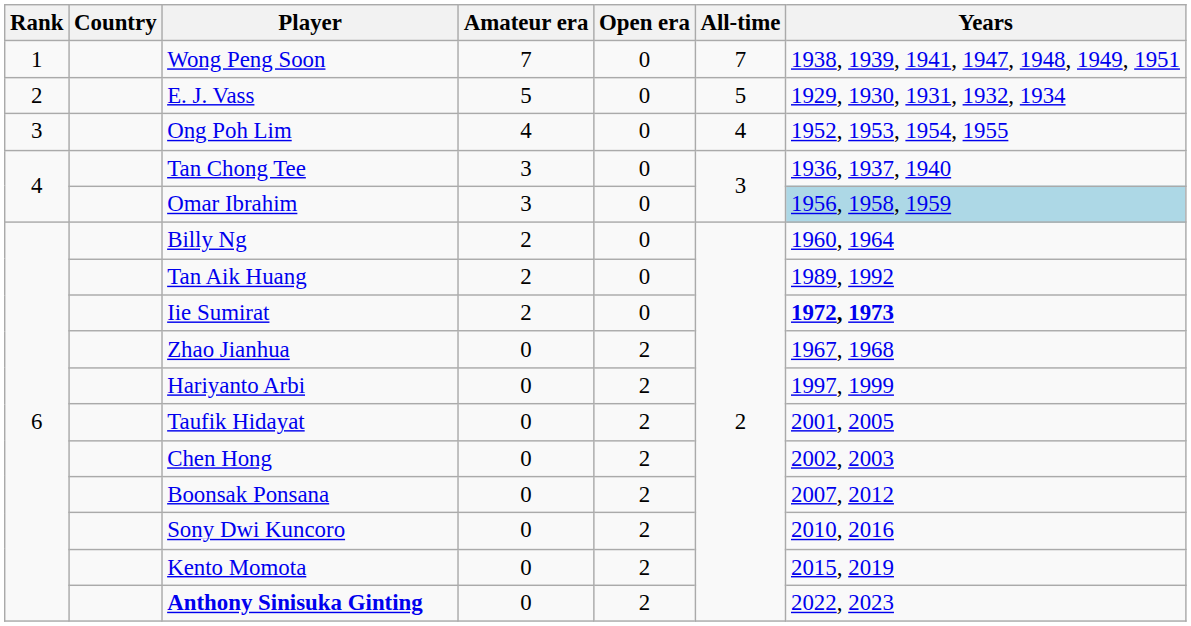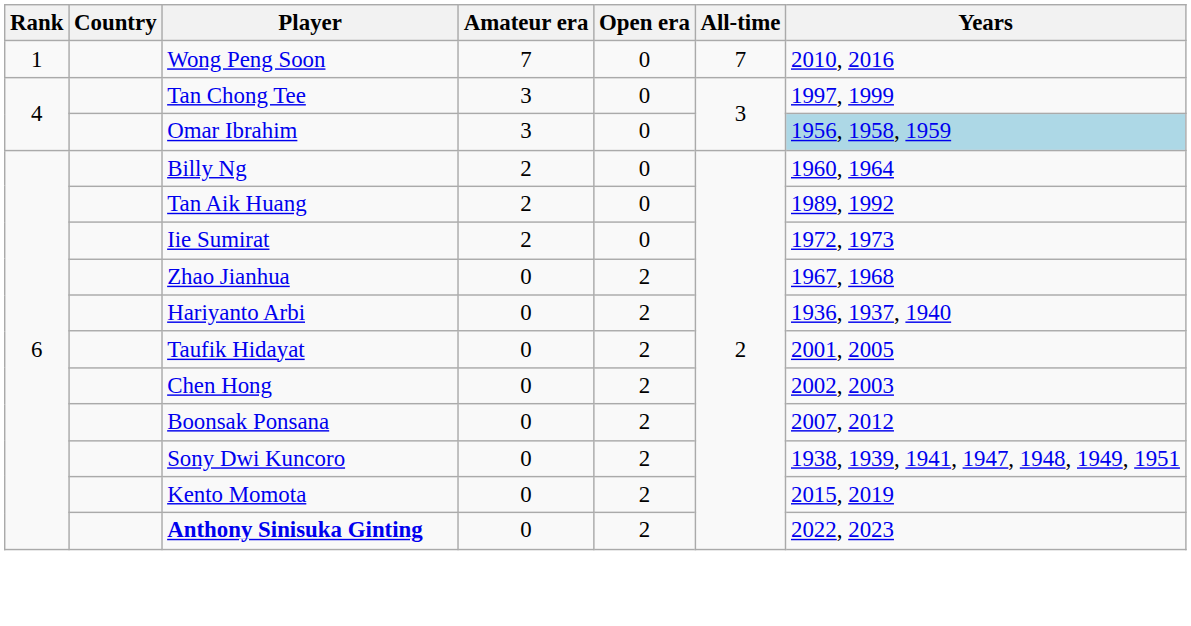Wong Peng Soon | Years: 1938, 1939, 1941, 1947, 1948, 1949, 1951 -> 2010, 2016
- row: 2 | E. J. Vass | 5 | 0 | 5 | 1929, 1930, 1931, 1932, 1934
- row: 3 | Ong Poh Lim | 4 | 0 | 4 | 1952, 1953, 1954, 1955
Tan Chong Tee | Years: 1936, 1937, 1940 -> 1997, 1999
Iie Sumirat | Years: bold -> normal
Hariyanto Arbi | Years: 1997, 1999 -> 1936, 1937, 1940
Sony Dwi Kuncoro | Years: 2010, 2016 -> 1938, 1939, 1941, 1947, 1948, 1949, 1951
